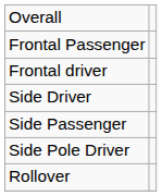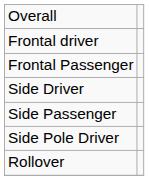rows swapped: Frontal driver <-> Frontal Passenger
